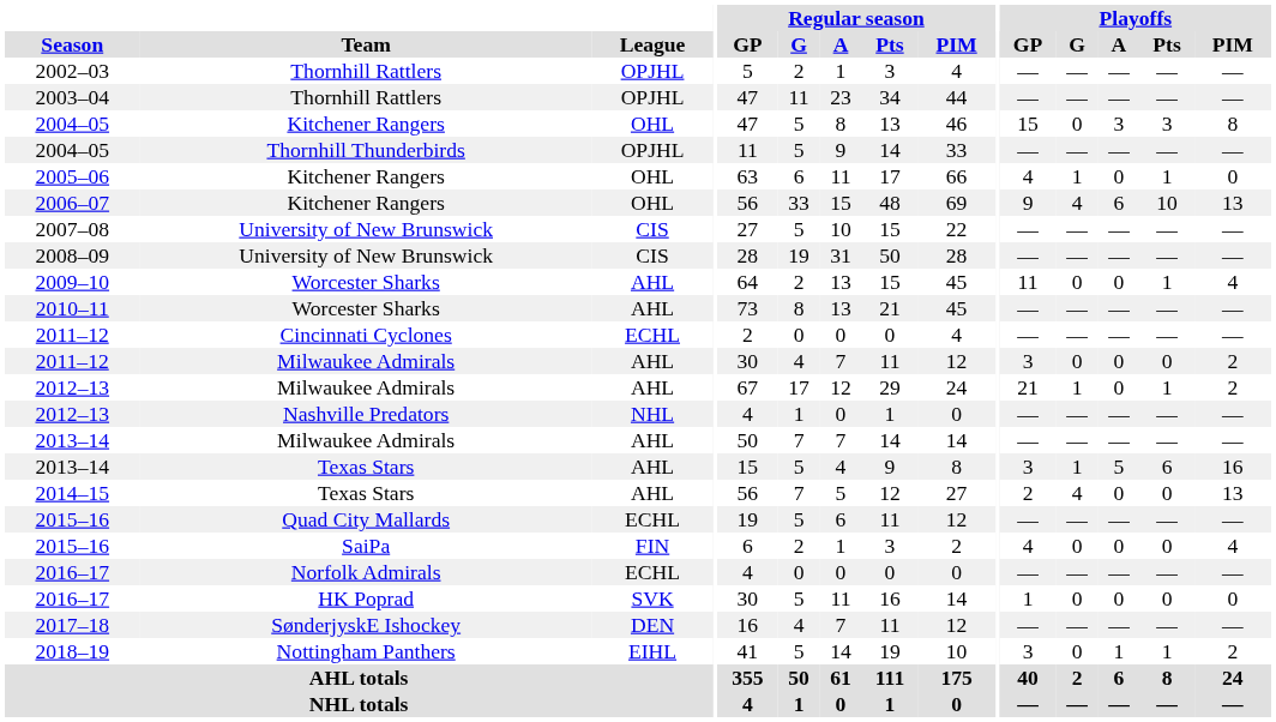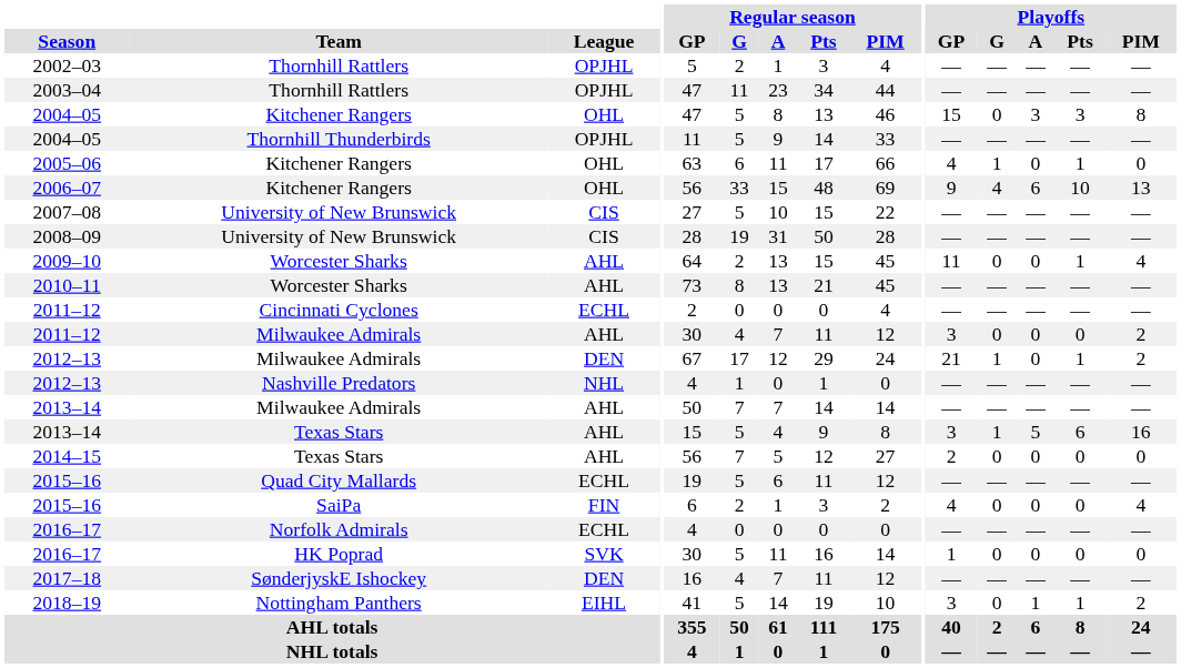2012–13 / Milwaukee Admirals | League: AHL -> DEN
2014–15 | Playoffs / G: 4 -> 0
2014–15 | Playoffs / PIM: 13 -> 0
